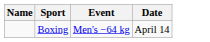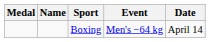+ column: Medal
